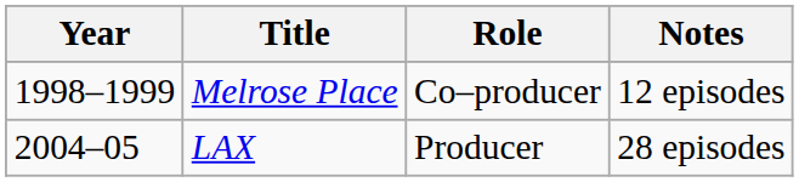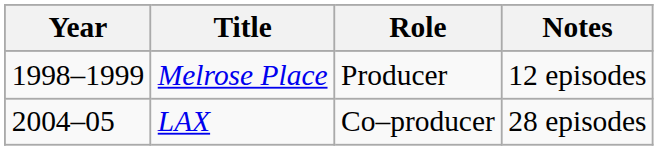Melrose Place | Role: Co–producer -> Producer
LAX | Role: Producer -> Co–producer
